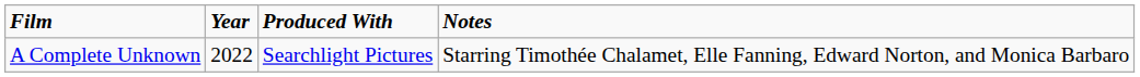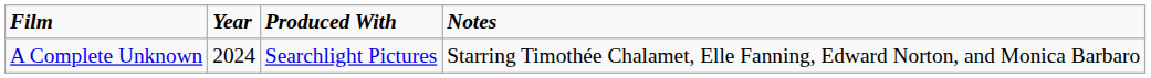A Complete Unknown | Year: 2022 -> 2024
